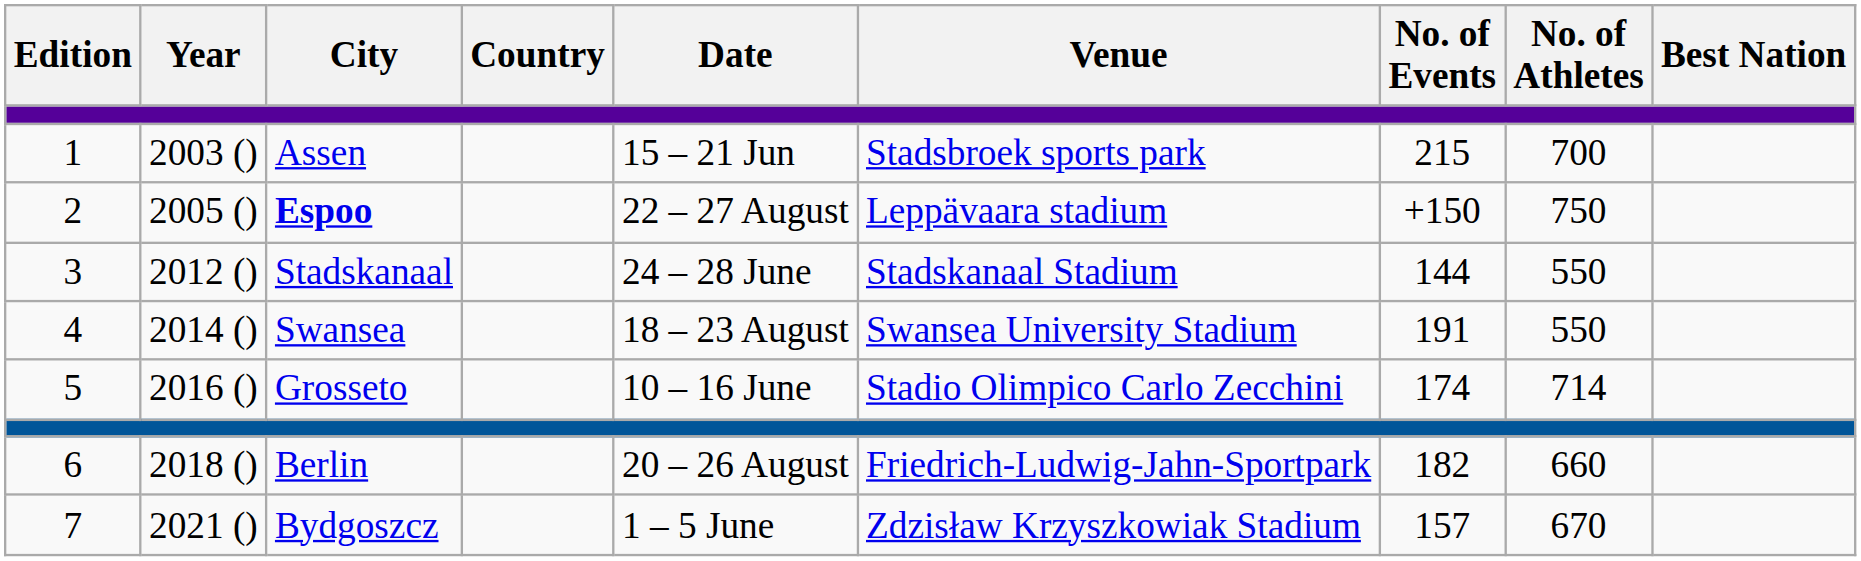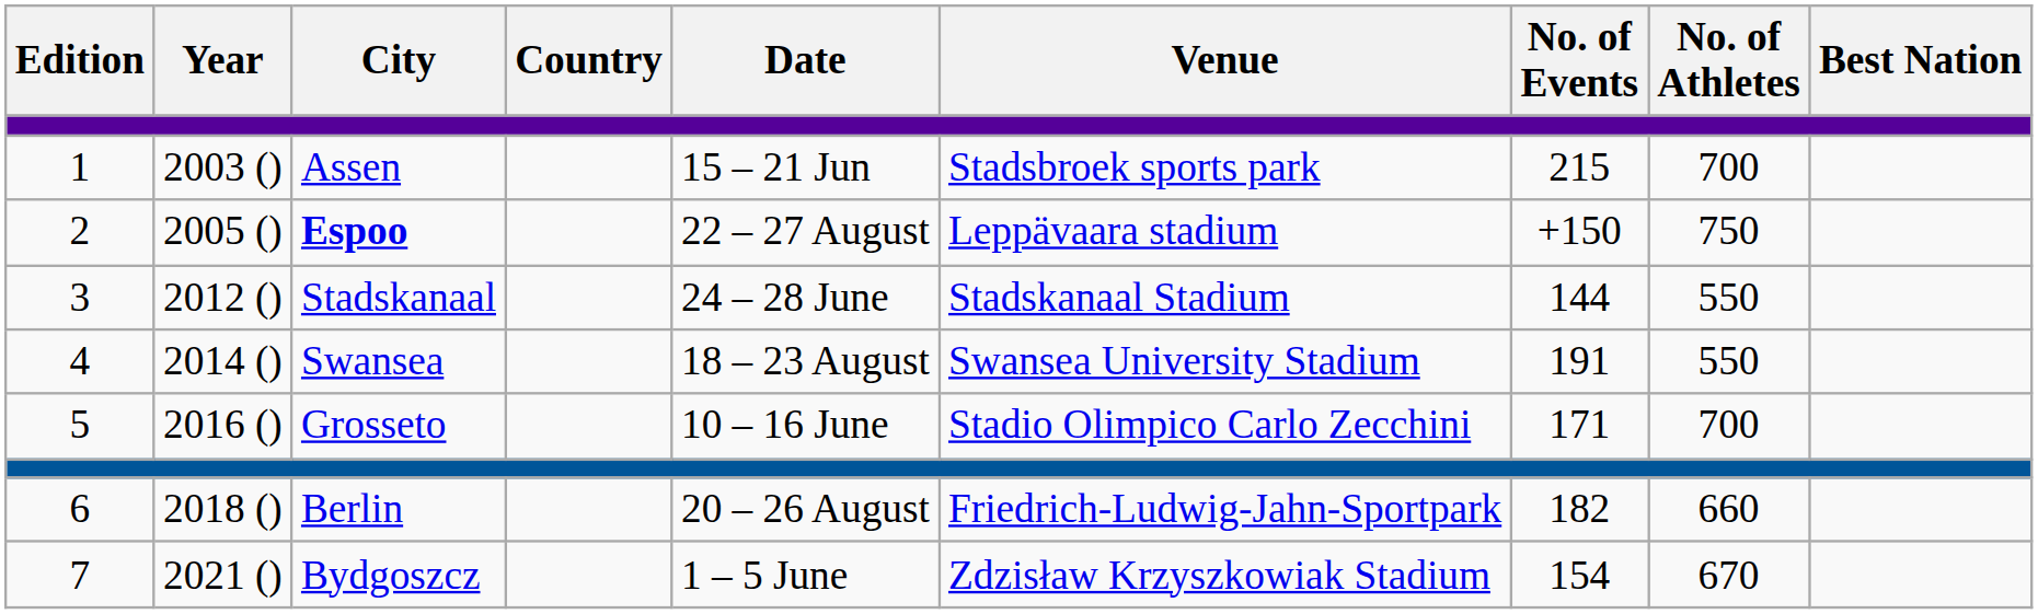5 | No. of Events: 174 -> 171
5 | No. of Athletes: 714 -> 700
7 | No. of Events: 157 -> 154
